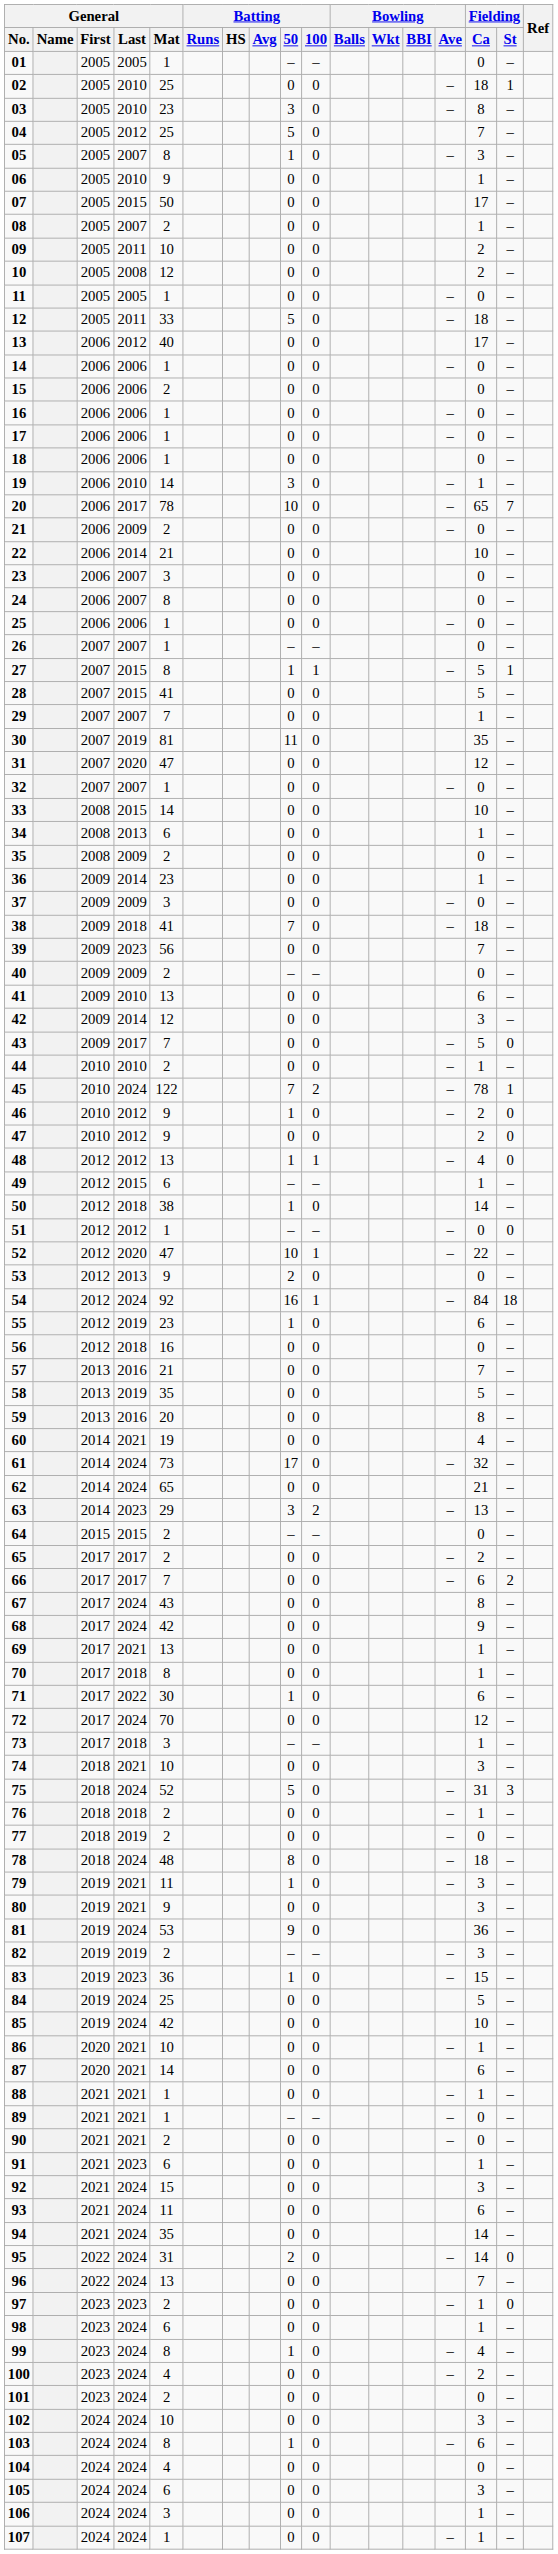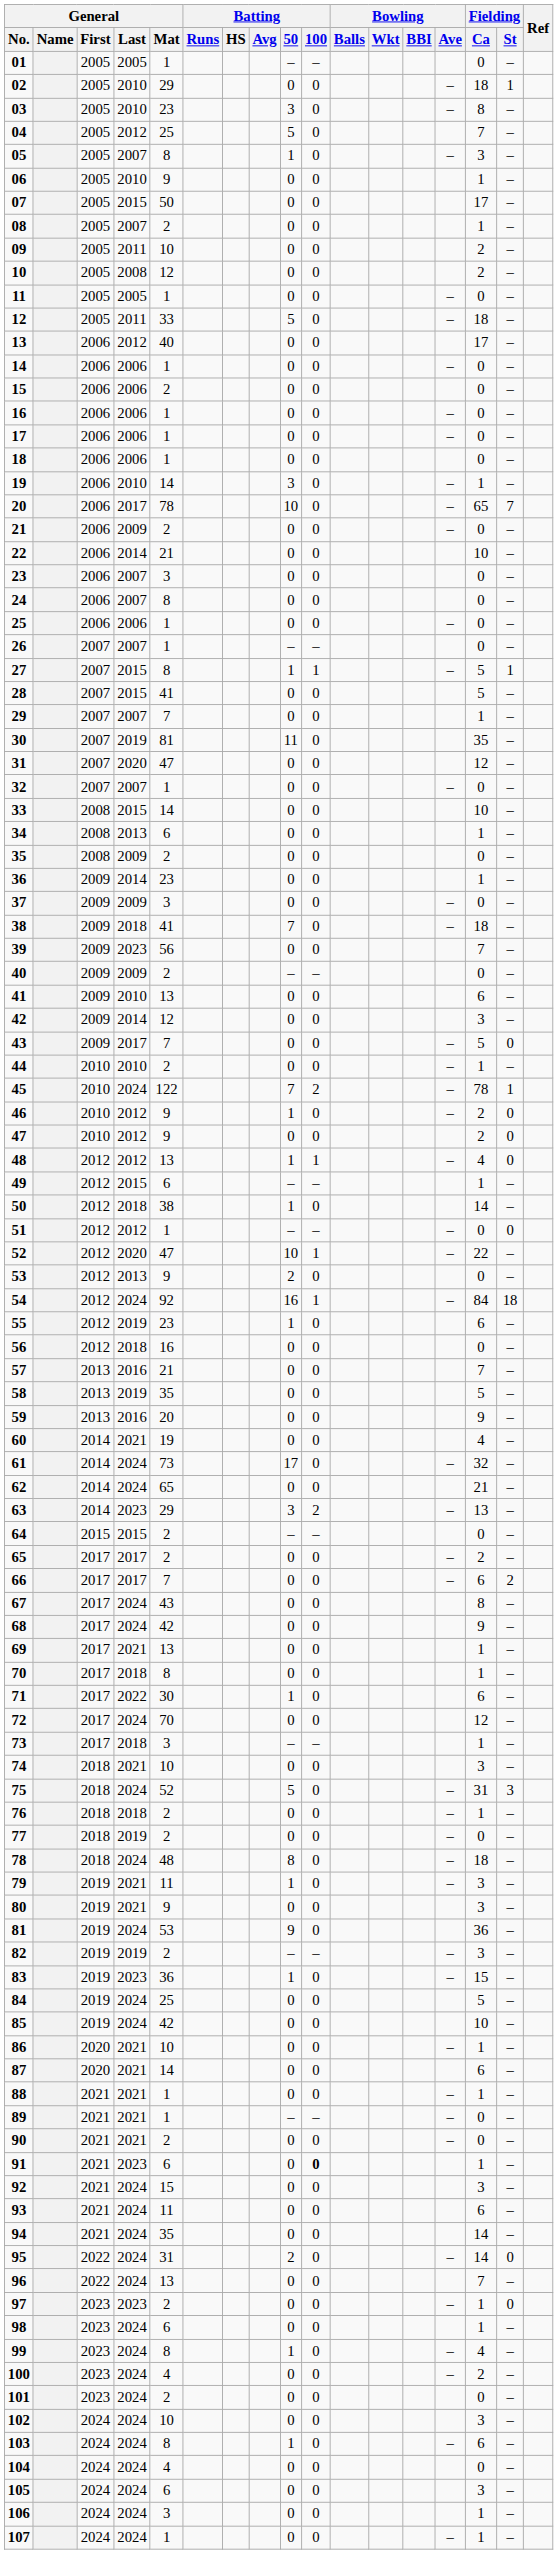02 | General / Mat: 25 -> 29
59 | Fielding / Ca: 8 -> 9
91 | Batting / 100: normal -> bold
